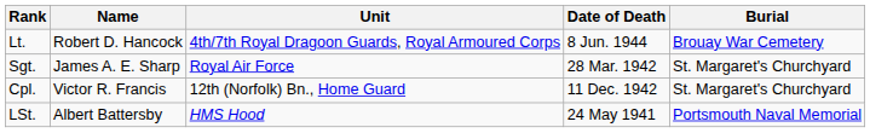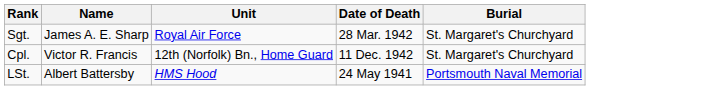- row: Lt. | Robert D. Hancock | 4th/7th Royal Dragoon Guards, Royal Armoured Corps | 8 Jun. 1944 | Brouay War Cemetery
